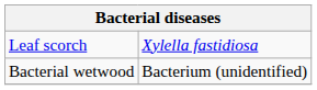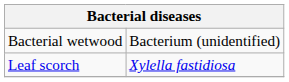rows swapped: Bacterial wetwood <-> Leaf scorch
